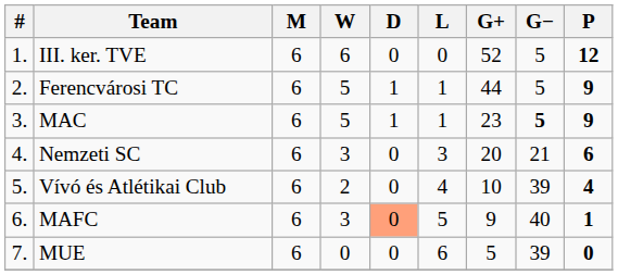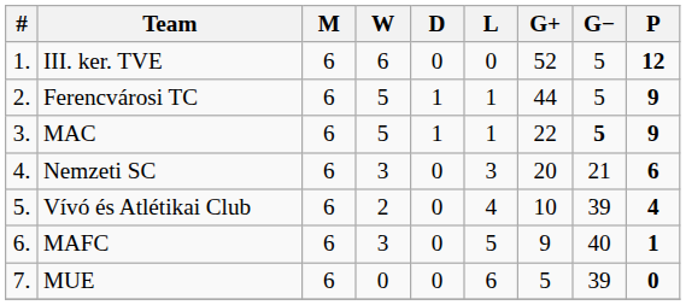MAC | G+: 23 -> 22
MAFC | D: lightsalmon background -> no background
